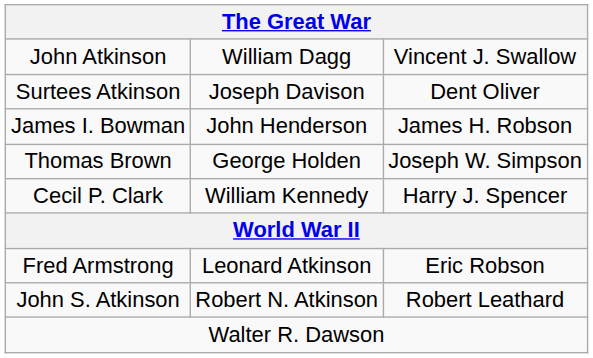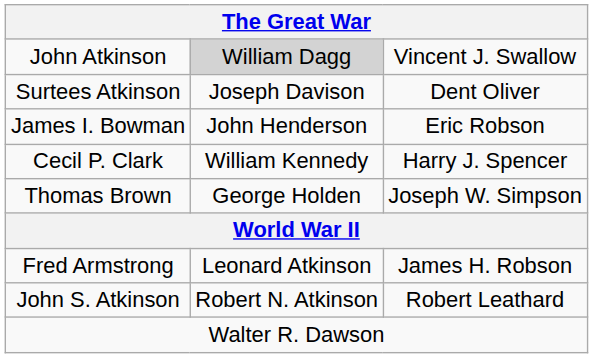John Atkinson | column 2: no background -> lightgrey background
James I. Bowman | column 3: James H. Robson -> Eric Robson
rows swapped: Thomas Brown <-> Cecil P. Clark
Fred Armstrong | column 3: Eric Robson -> James H. Robson
